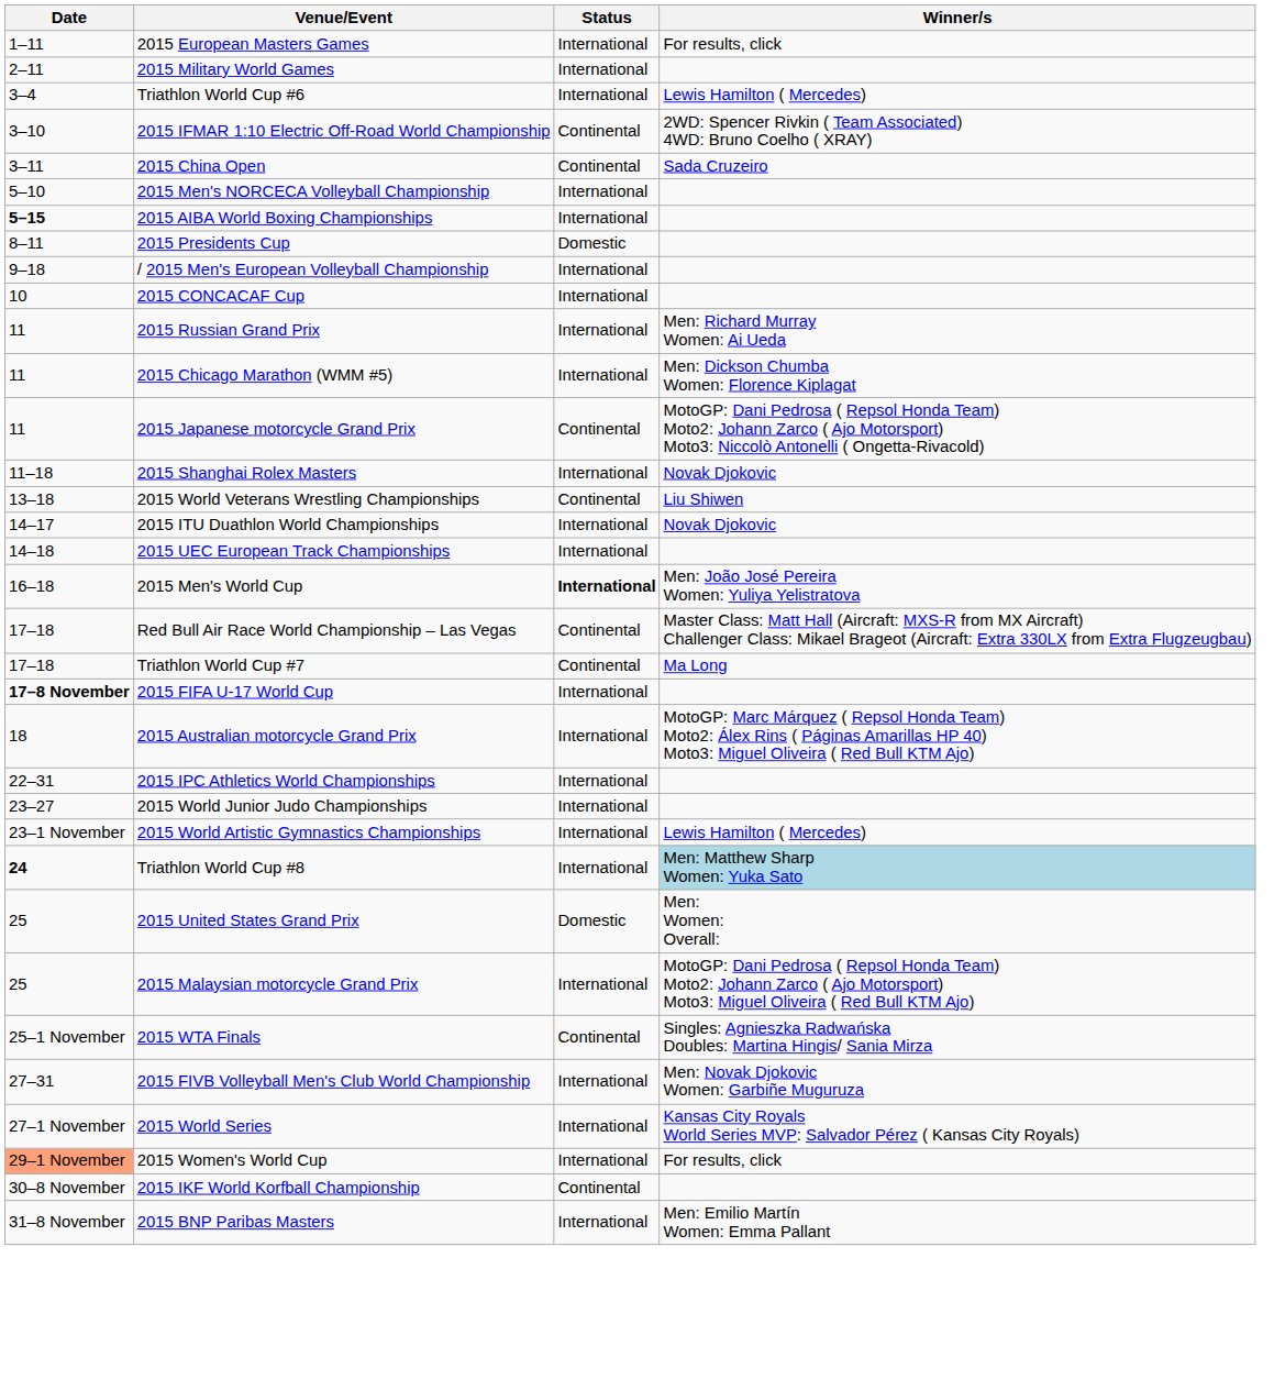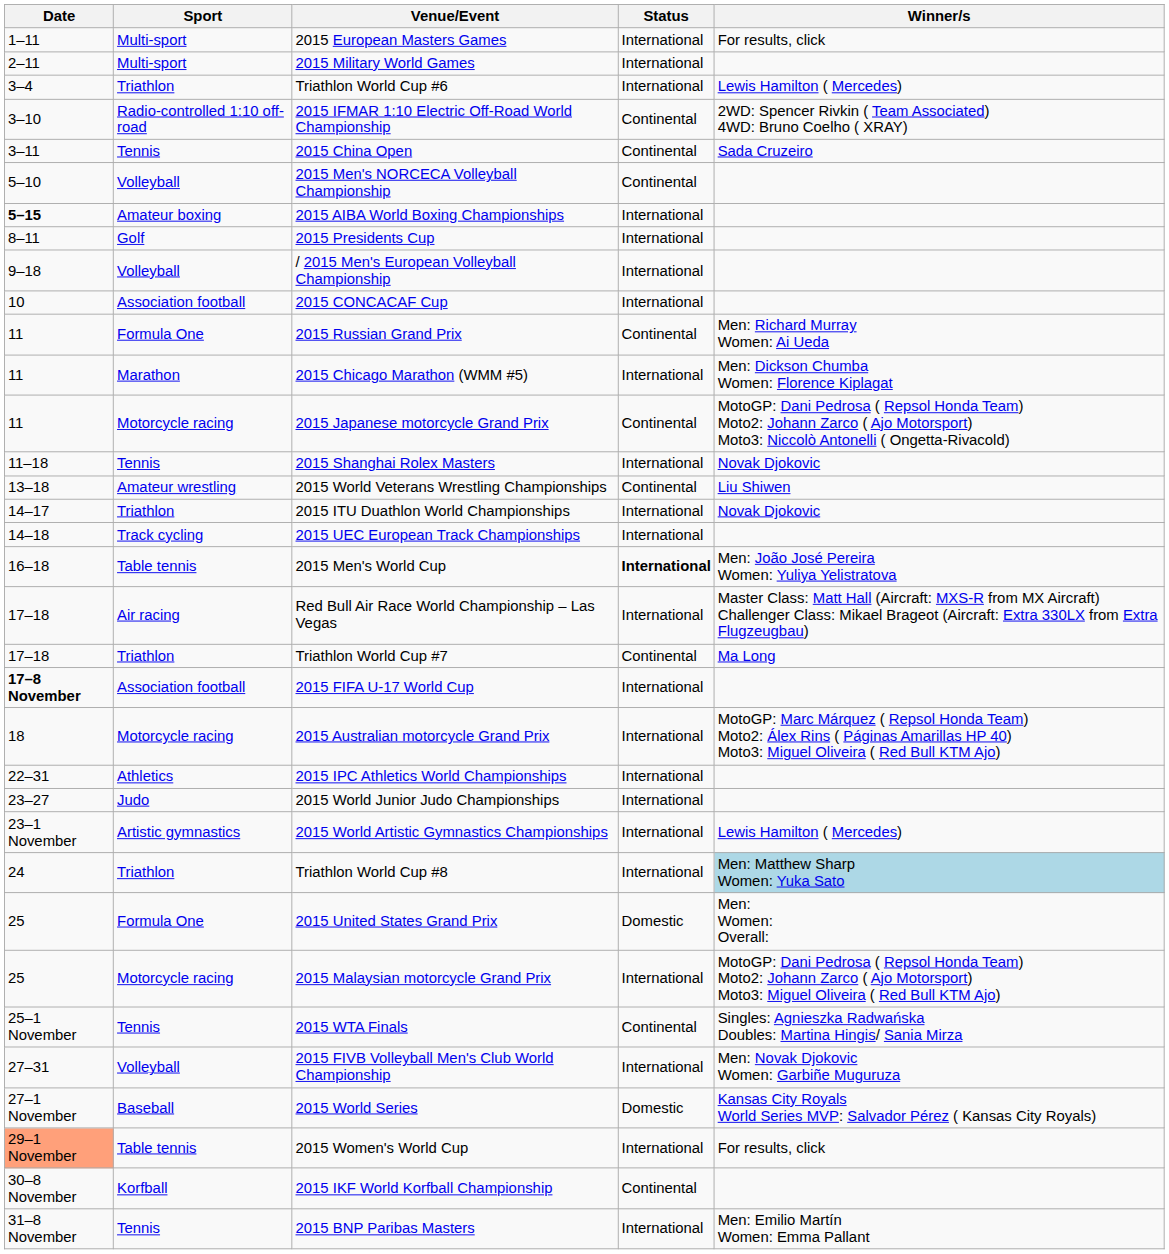+ column: Sport | Multi-sport | Multi-sport | Triathlon | Radio-controlled 1:10 off-road | Tennis | Volleyball | Amateur boxing | Golf | Volleyball | Association football | Formula One | Marathon | Motorcycle racing | Tennis | Amateur wrestling | Triathlon | Track cycling | Table tennis | Air racing | Triathlon | Association football | Motorcycle racing | Athletics | Judo | Artistic gymnastics | Triathlon | Formula One | Motorcycle racing | Tennis | Volleyball | Baseball | Table tennis | Korfball | Tennis
2015 Men's NORCECA Volleyball Championship | Status: International -> Continental
2015 Presidents Cup | Status: Domestic -> International
2015 Russian Grand Prix | Status: International -> Continental
Red Bull Air Race World Championship – Las Vegas | Status: Continental -> International
Triathlon World Cup #8 | Date: bold -> normal
2015 World Series | Status: International -> Domestic
